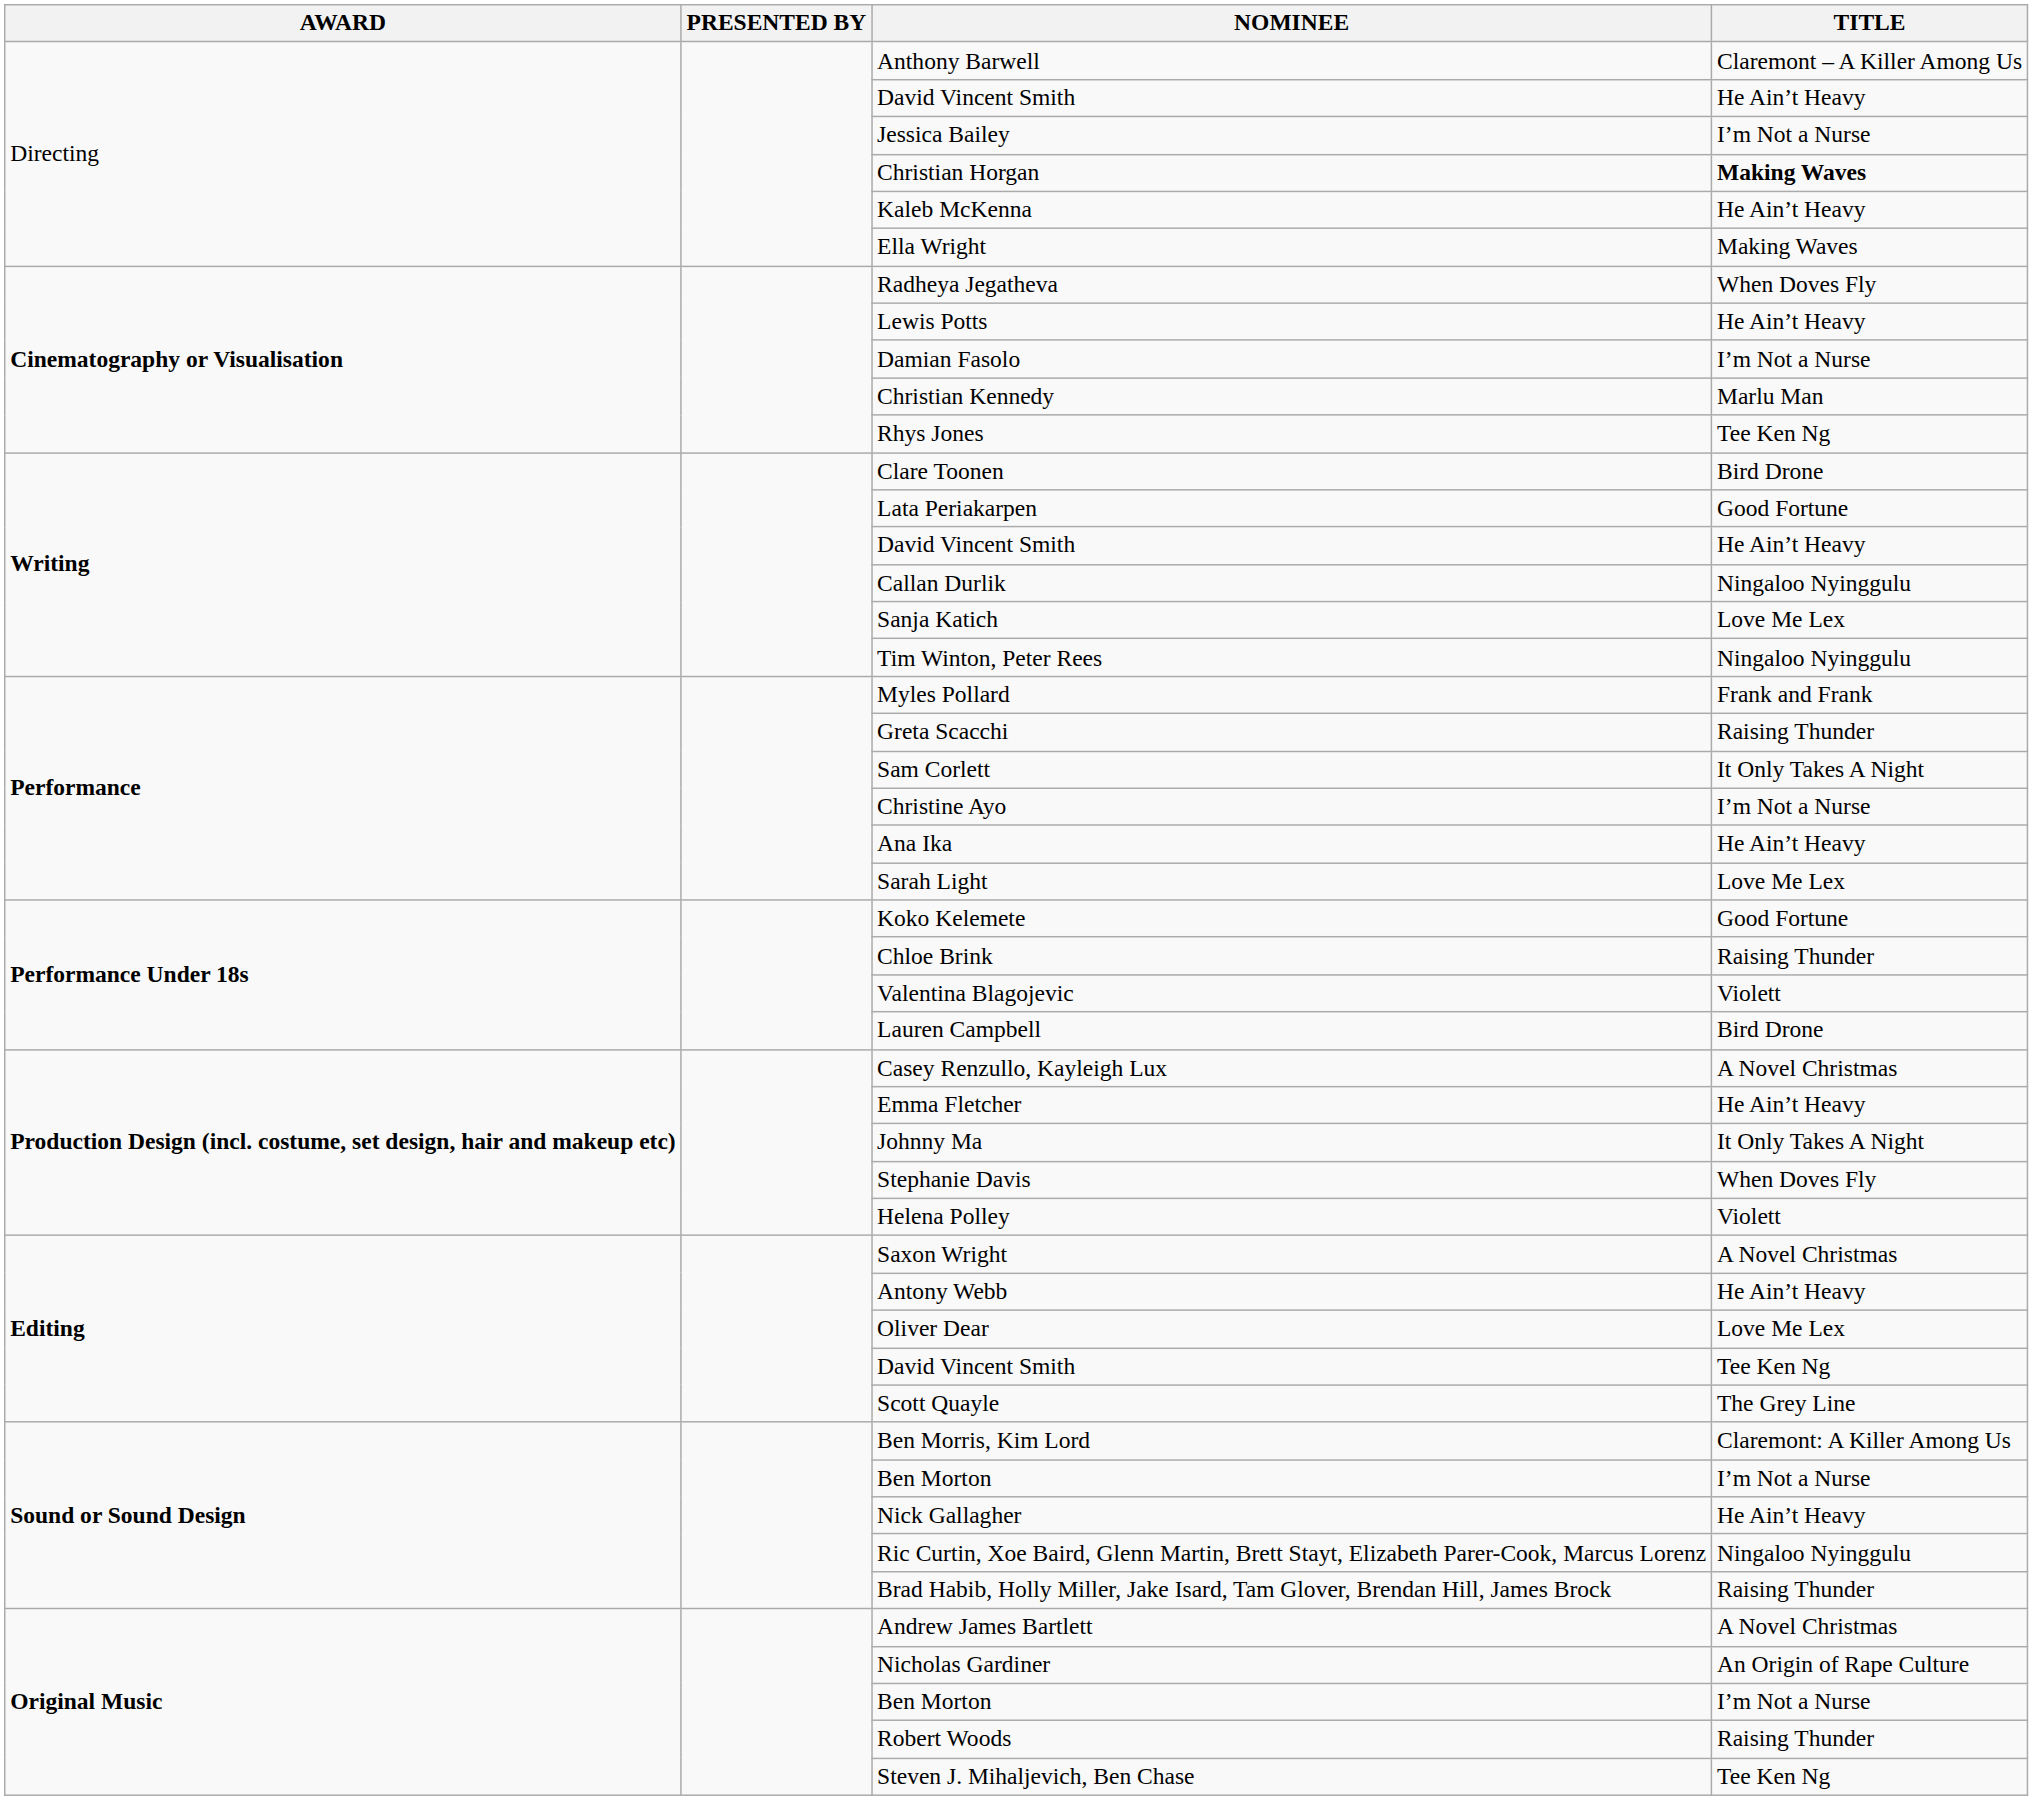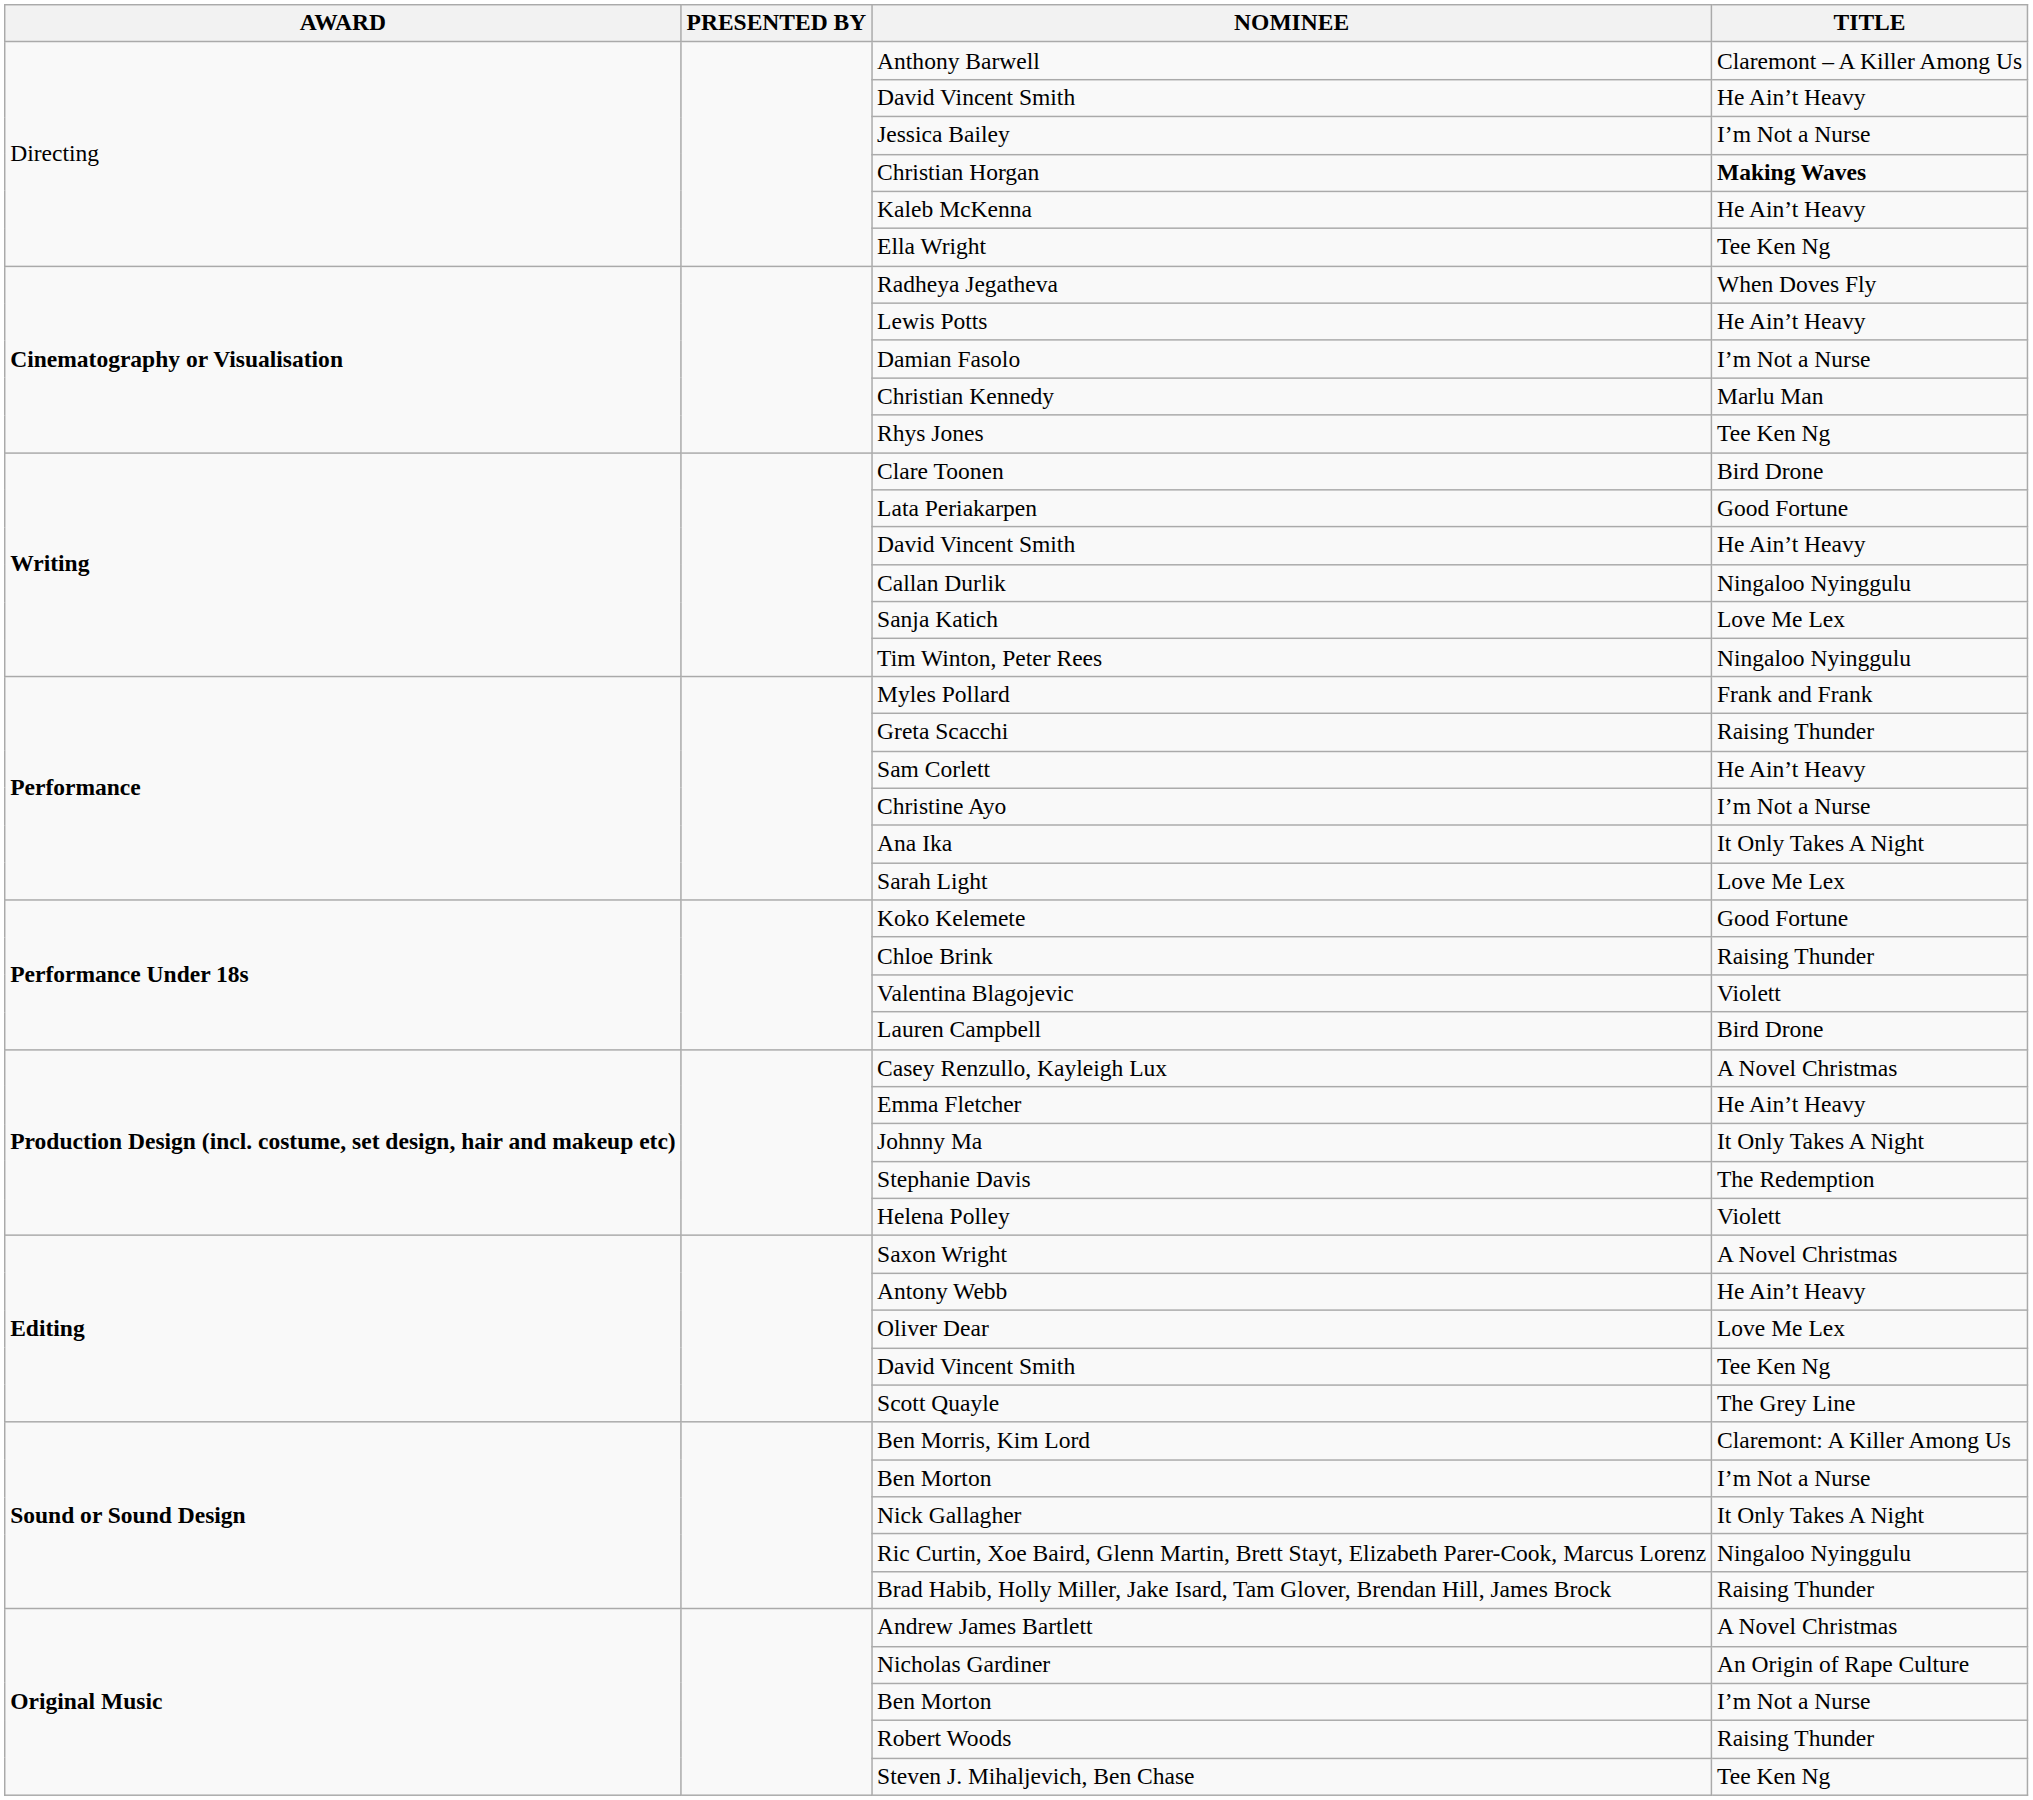Ella Wright | TITLE: Making Waves -> Tee Ken Ng
Sam Corlett | TITLE: It Only Takes A Night -> He Ain’t Heavy
Ana Ika | TITLE: He Ain’t Heavy -> It Only Takes A Night
Stephanie Davis | TITLE: When Doves Fly -> The Redemption
Nick Gallagher | TITLE: He Ain’t Heavy -> It Only Takes A Night
